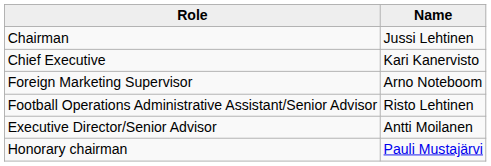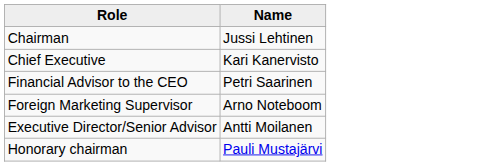+ row: Financial Advisor to the CEO | Petri Saarinen
- row: Football Operations Administrative Assistant/Senior Advisor | Risto Lehtinen
